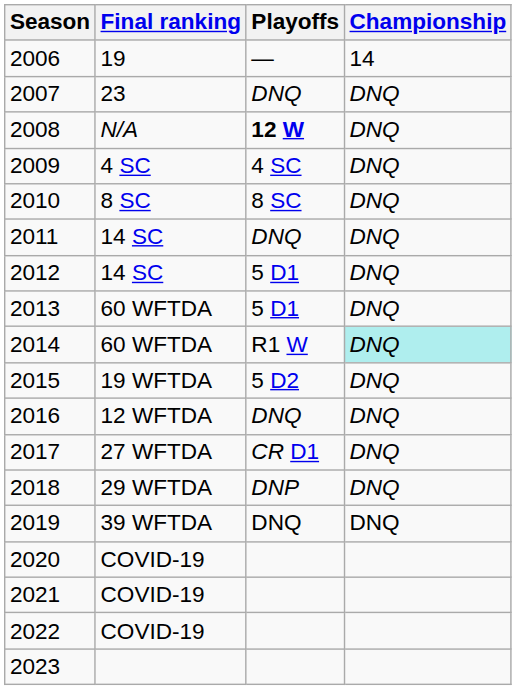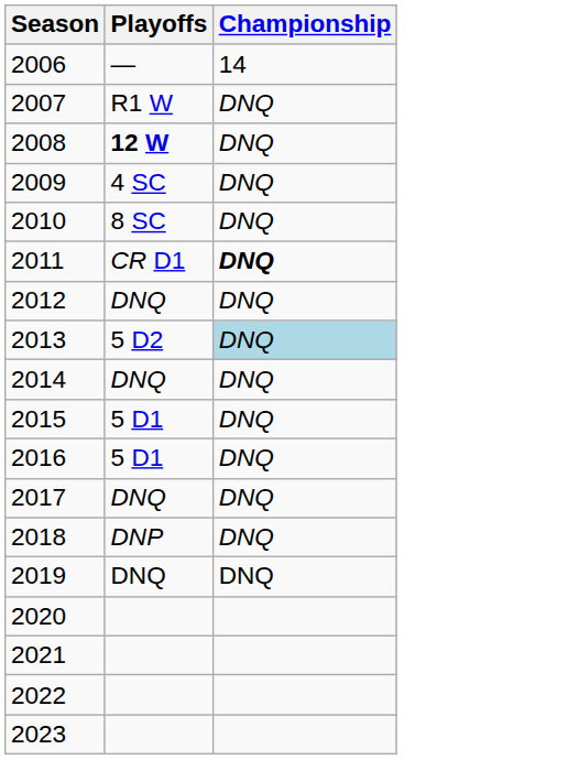- column: Final ranking | 19 | 23 | N/A | 4 SC | 8 SC | 14 SC | 14 SC | 60 WFTDA | 60 WFTDA | 19 WFTDA | 12 WFTDA | 27 WFTDA | 29 WFTDA | 39 WFTDA | COVID-19 | COVID-19 | COVID-19
2007 | Playoffs: DNQ -> R1 W
2011 | Playoffs: DNQ -> CR D1
2011 | Championship: normal -> bold
2012 | Playoffs: 5 D1 -> DNQ
2013 | Playoffs: 5 D1 -> 5 D2
2013 | Championship: no background -> lightblue background
2014 | Playoffs: R1 W -> DNQ
2014 | Championship: paleturquoise background -> no background
2015 | Playoffs: 5 D2 -> 5 D1
2016 | Playoffs: DNQ -> 5 D1
2017 | Playoffs: CR D1 -> DNQ
